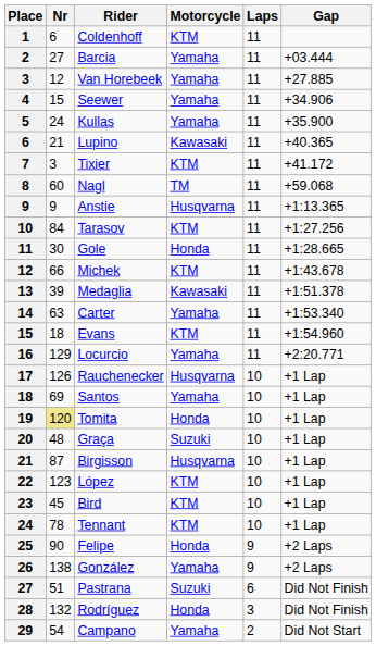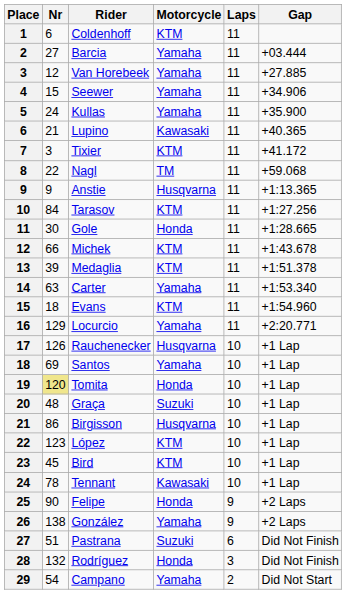Nagl | Nr: 60 -> 22
Medaglia | Motorcycle: Kawasaki -> KTM
Birgisson | Nr: 87 -> 86
Tennant | Motorcycle: KTM -> Kawasaki
